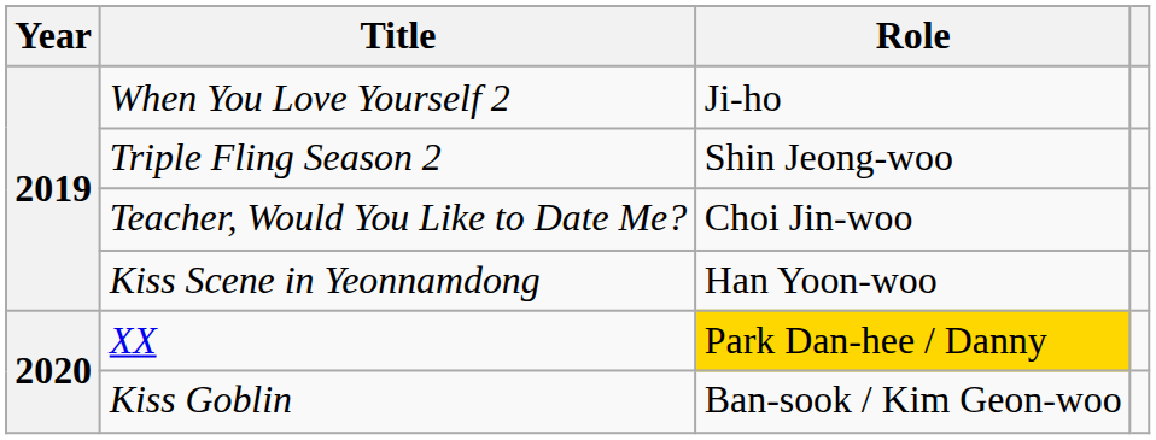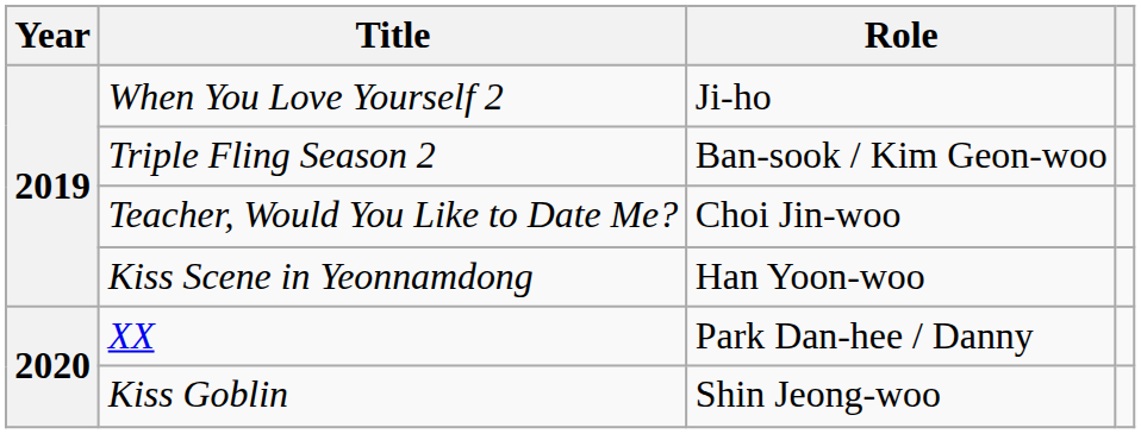Triple Fling Season 2 | Role: Shin Jeong-woo -> Ban-sook / Kim Geon-woo
XX | Role: gold background -> no background
Kiss Goblin | Role: Ban-sook / Kim Geon-woo -> Shin Jeong-woo
